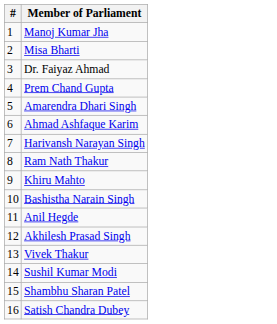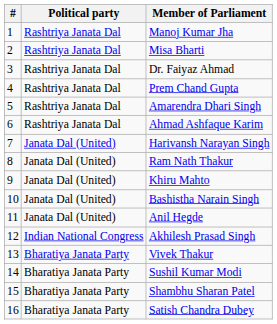+ column: Political party | Rashtriya Janata Dal | Rashtriya Janata Dal | Rashtriya Janata Dal | Rashtriya Janata Dal | Rashtriya Janata Dal | Rashtriya Janata Dal | Janata Dal (United) | Janata Dal (United) | Janata Dal (United) | Janata Dal (United) | Janata Dal (United) | Indian National Congress | Bharatiya Janata Party | Bharatiya Janata Party | Bharatiya Janata Party | Bharatiya Janata Party
